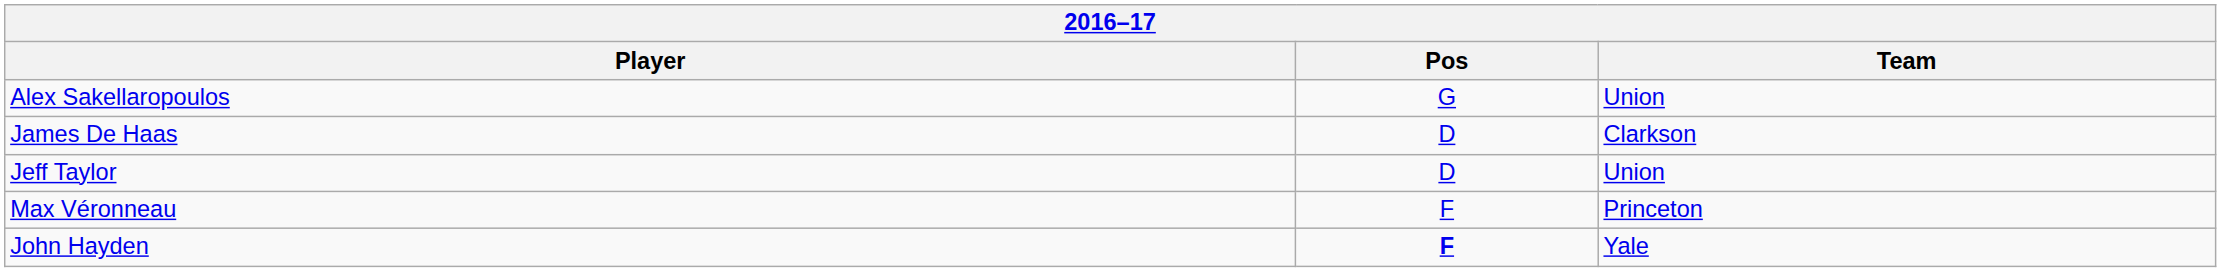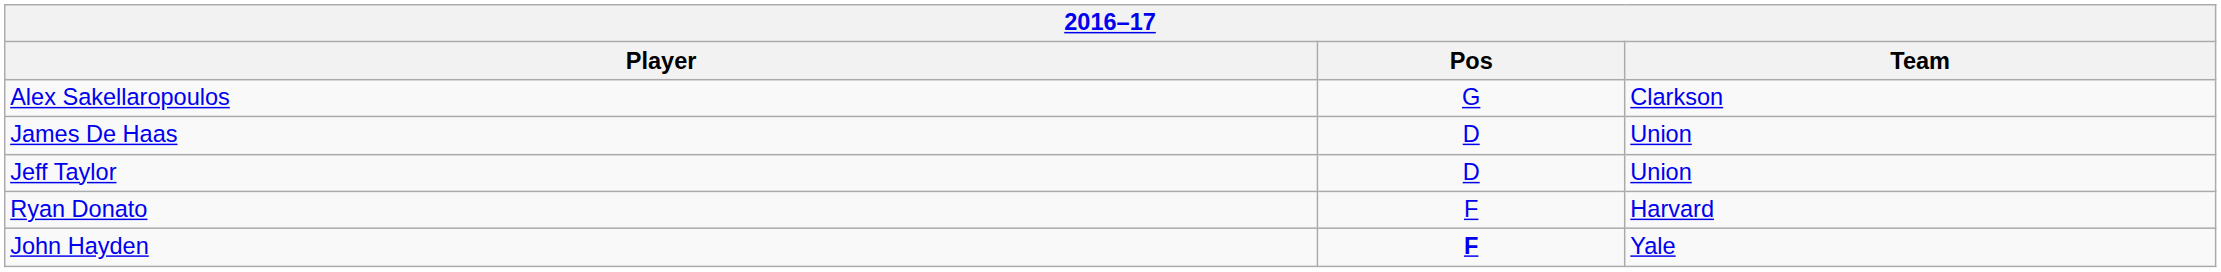Alex Sakellaropoulos | Team: Union -> Clarkson
James De Haas | Team: Clarkson -> Union
+ row: Ryan Donato | F | Harvard
- row: Max Véronneau | F | Princeton
